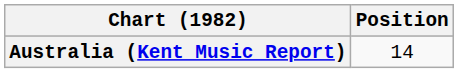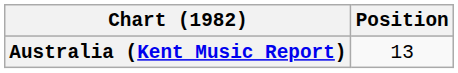Australia (Kent Music Report) | Position: 14 -> 13
